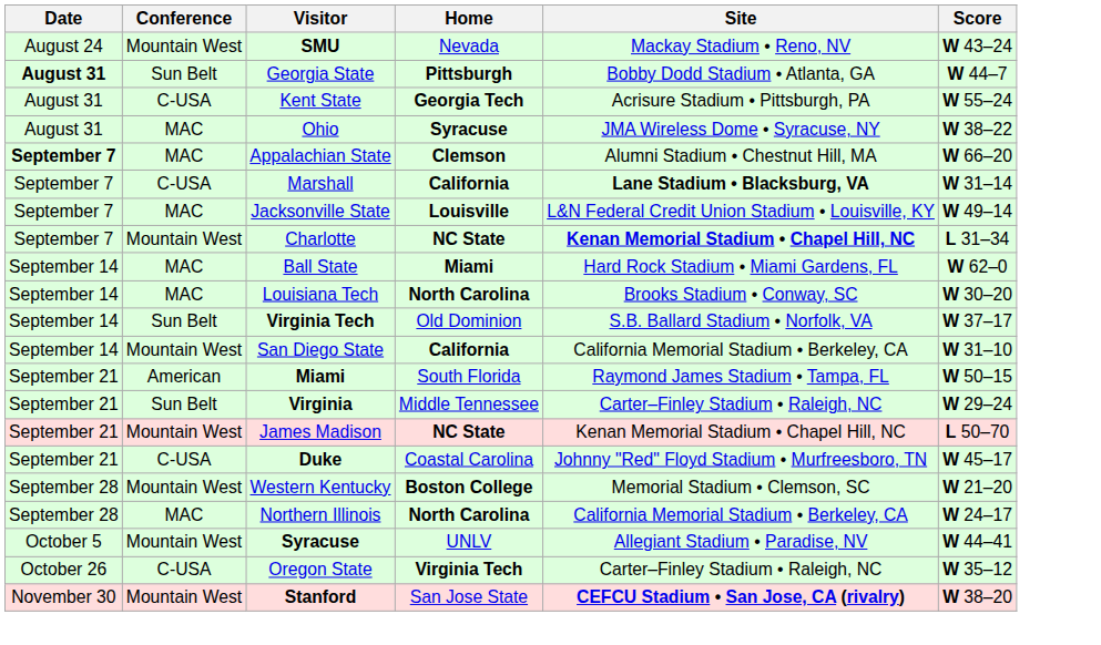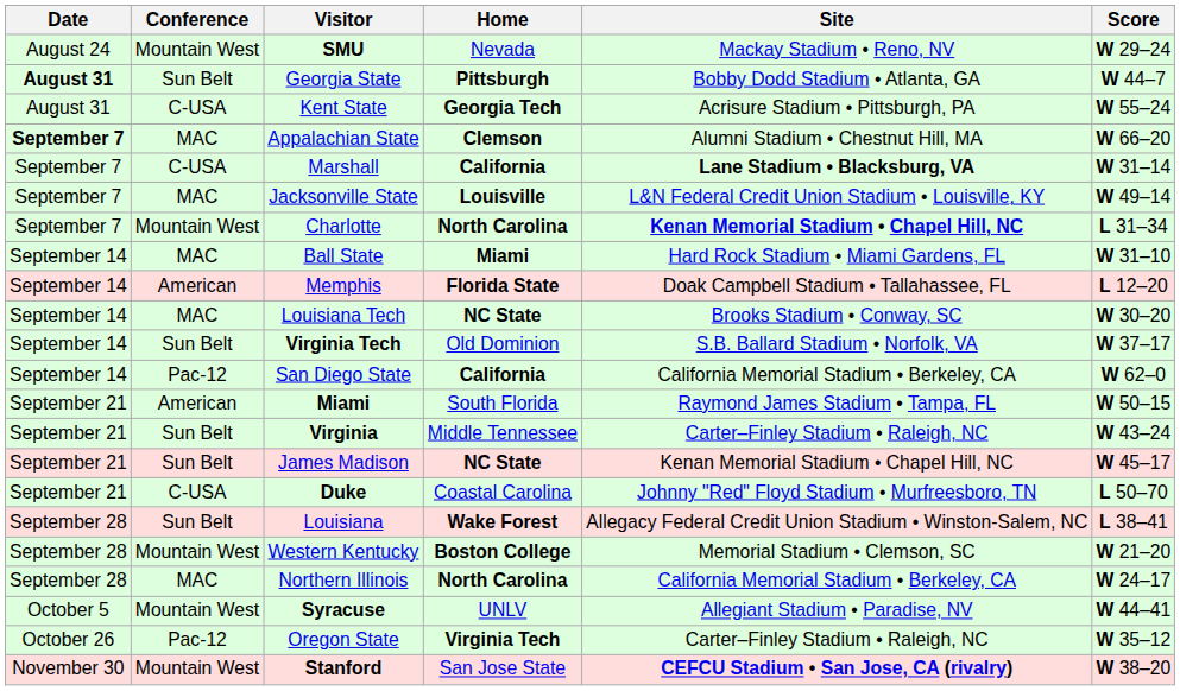SMU | Score: W 43–24 -> W 29–24
- row: August 31 | MAC | Ohio | Syracuse | JMA Wireless Dome • Syracuse, NY | W 38–22
Charlotte | Home: NC State -> North Carolina
Ball State | Score: W 62–0 -> W 31–10
+ row: September 14 | American | Memphis | Florida State | Doak Campbell Stadium • Tallahassee, FL | L 12–20
Louisiana Tech | Home: North Carolina -> NC State
San Diego State | Conference: Mountain West -> Pac-12
San Diego State | Score: W 31–10 -> W 62–0
Virginia | Score: W 29–24 -> W 43–24
James Madison | Conference: Mountain West -> Sun Belt
James Madison | Score: L 50–70 -> W 45–17
Duke | Score: W 45–17 -> L 50–70
+ row: September 28 | Sun Belt | Louisiana | Wake Forest | Allegacy Federal Credit Union Stadium • Winston-Salem, NC | L 38–41
Oregon State | Conference: C-USA -> Pac-12
